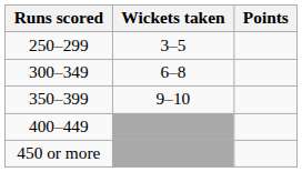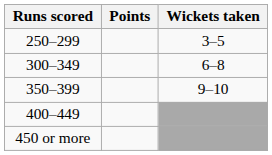columns swapped: Wickets taken <-> Points
